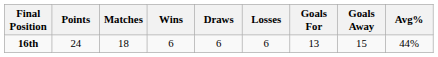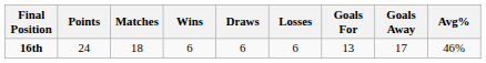16th | Goals Away: 15 -> 17
16th | Avg%: 44% -> 46%
